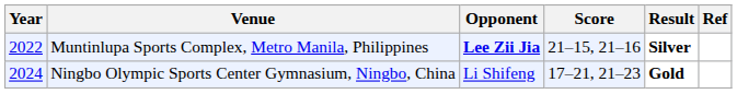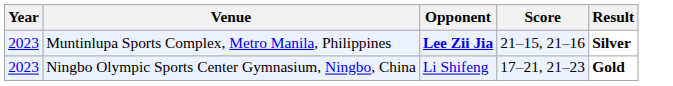- column: Ref
Muntinlupa Sports Complex, Metro Manila, Philippines | Year: 2022 -> 2023
Ningbo Olympic Sports Center Gymnasium, Ningbo, China | Year: 2024 -> 2023
